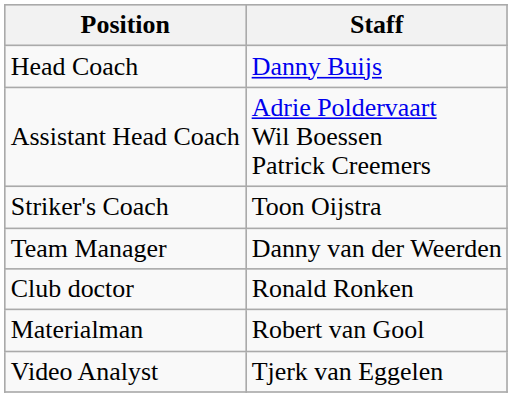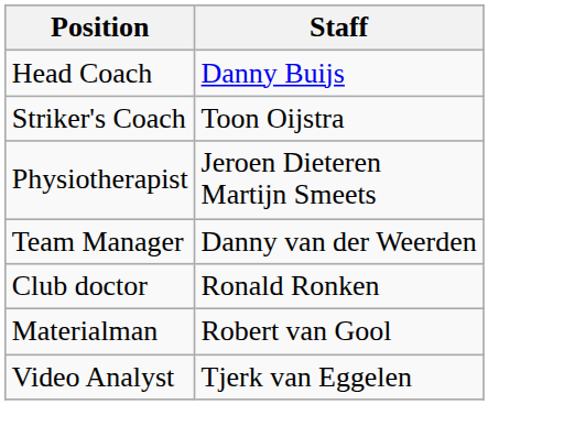- row: Assistant Head Coach | Adrie Poldervaart Wil Boessen Patrick Creemers
+ row: Physiotherapist | Jeroen Dieteren Martijn Smeets
